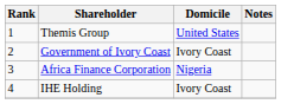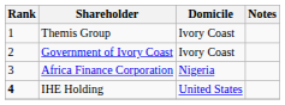Themis Group | Domicile: United States -> Ivory Coast
IHE Holding | Rank: normal -> bold
IHE Holding | Domicile: Ivory Coast -> United States
